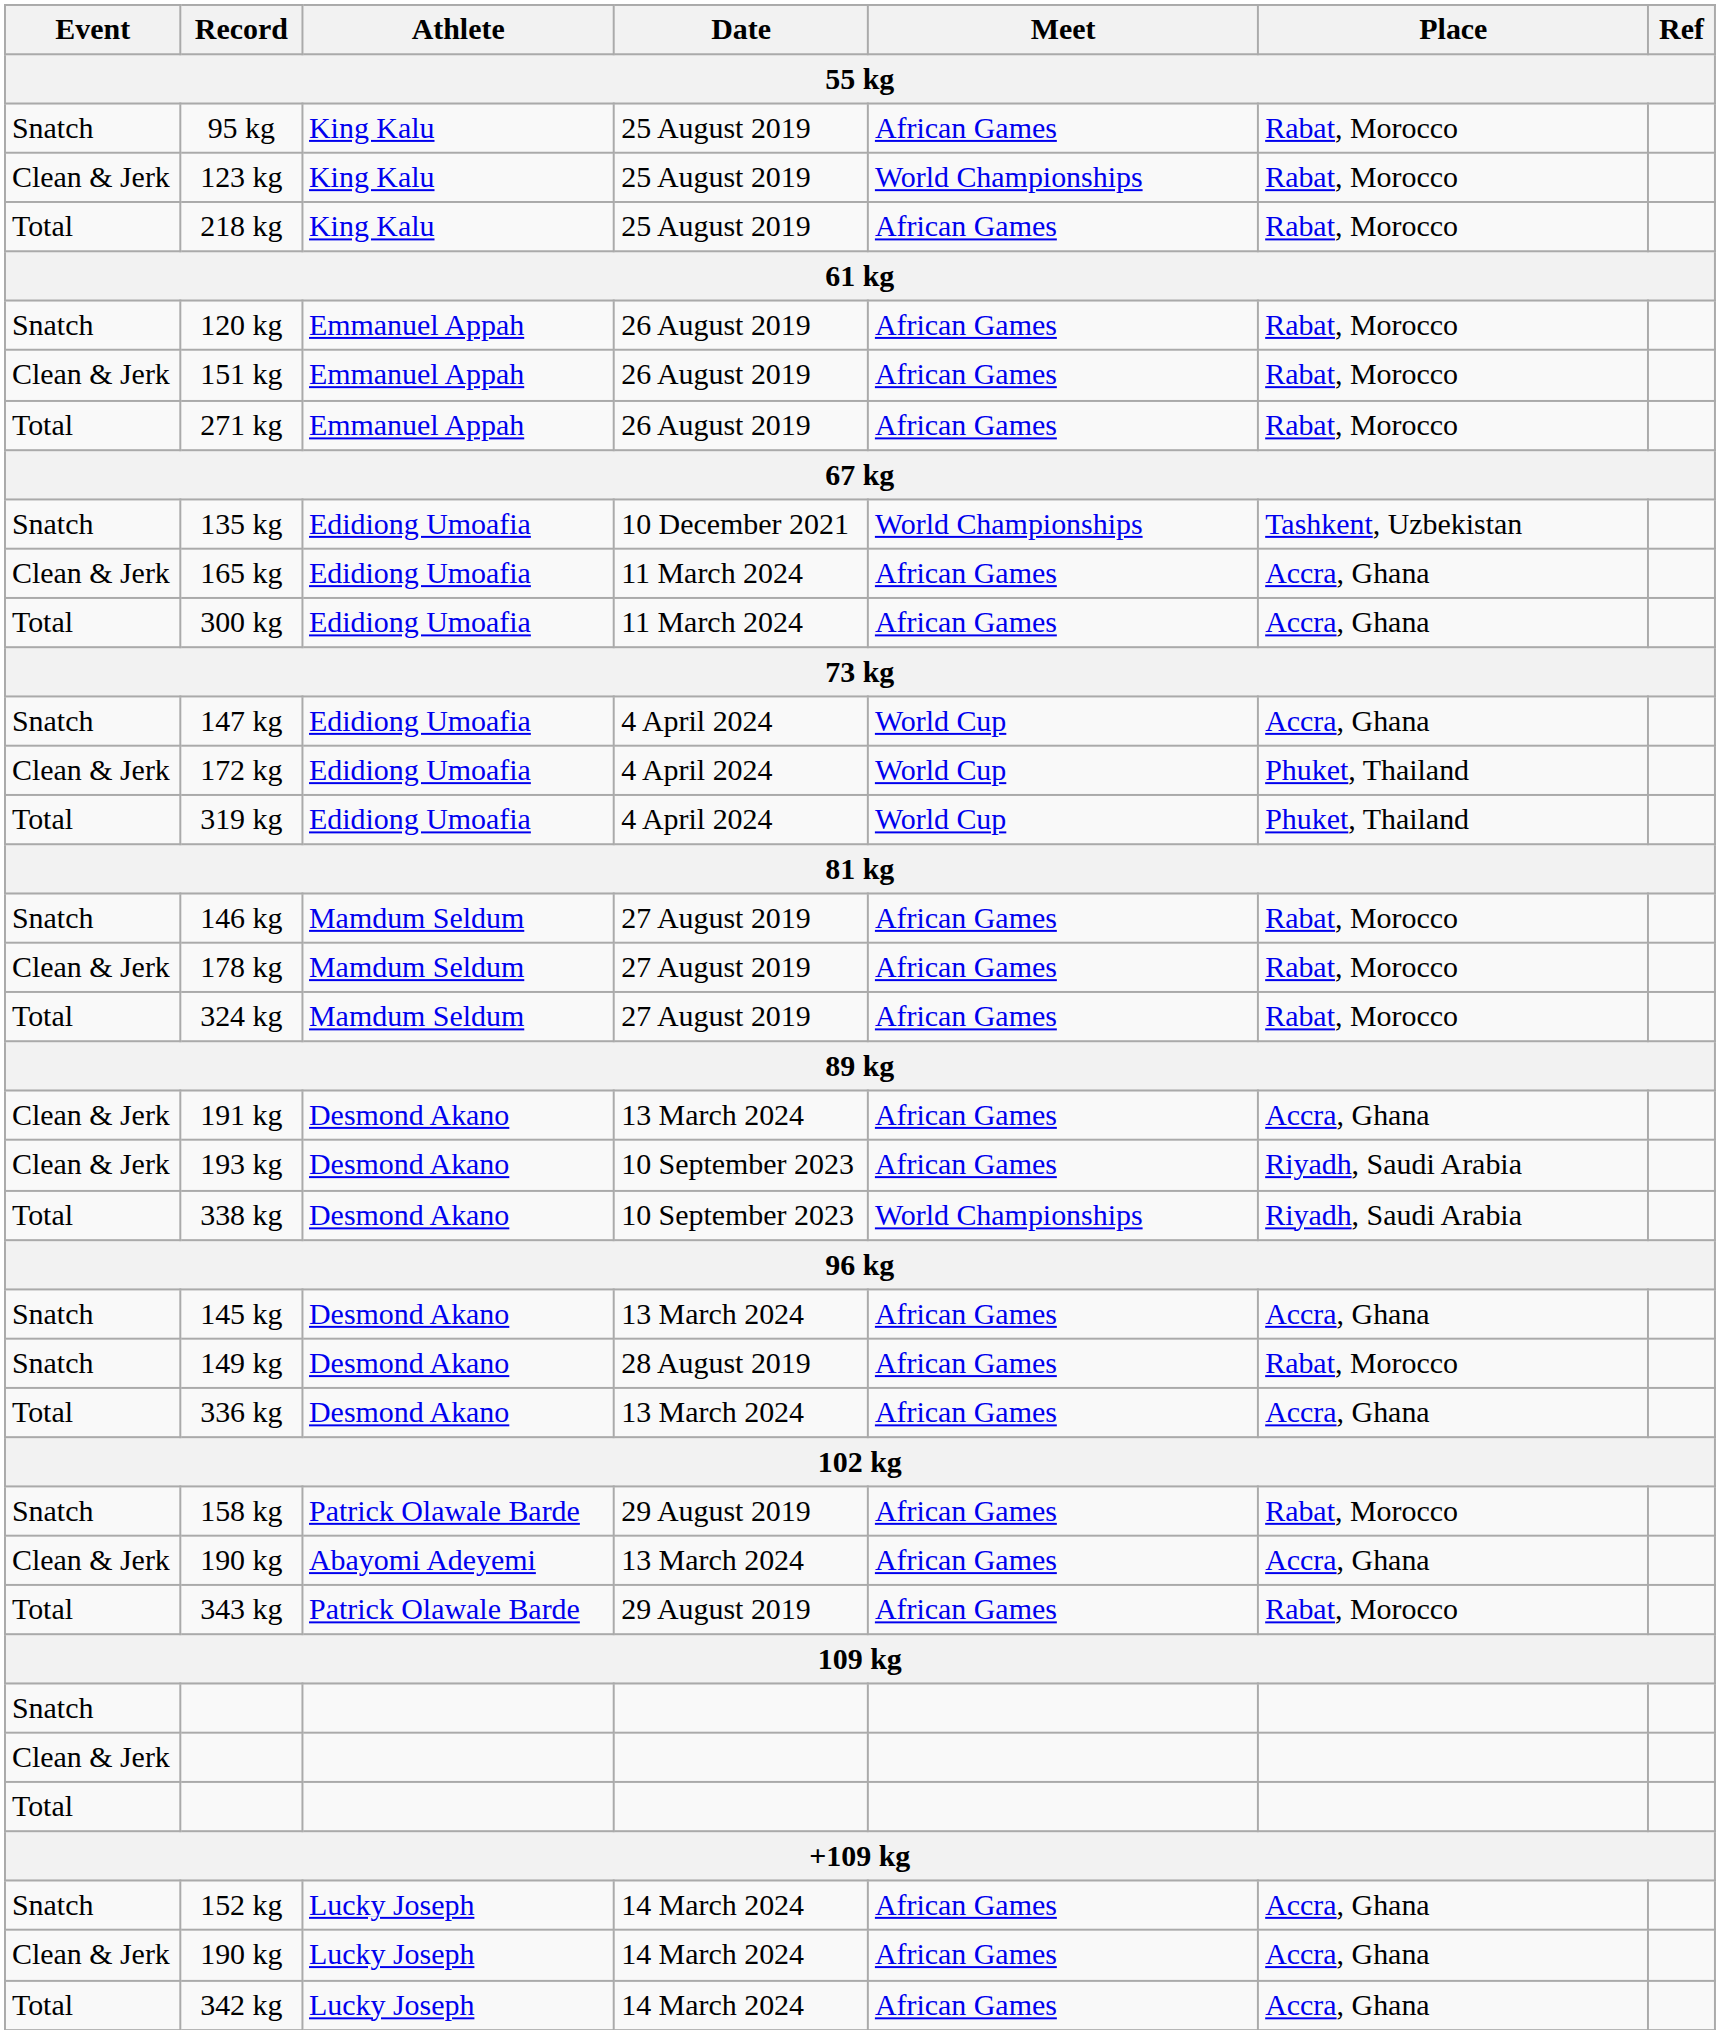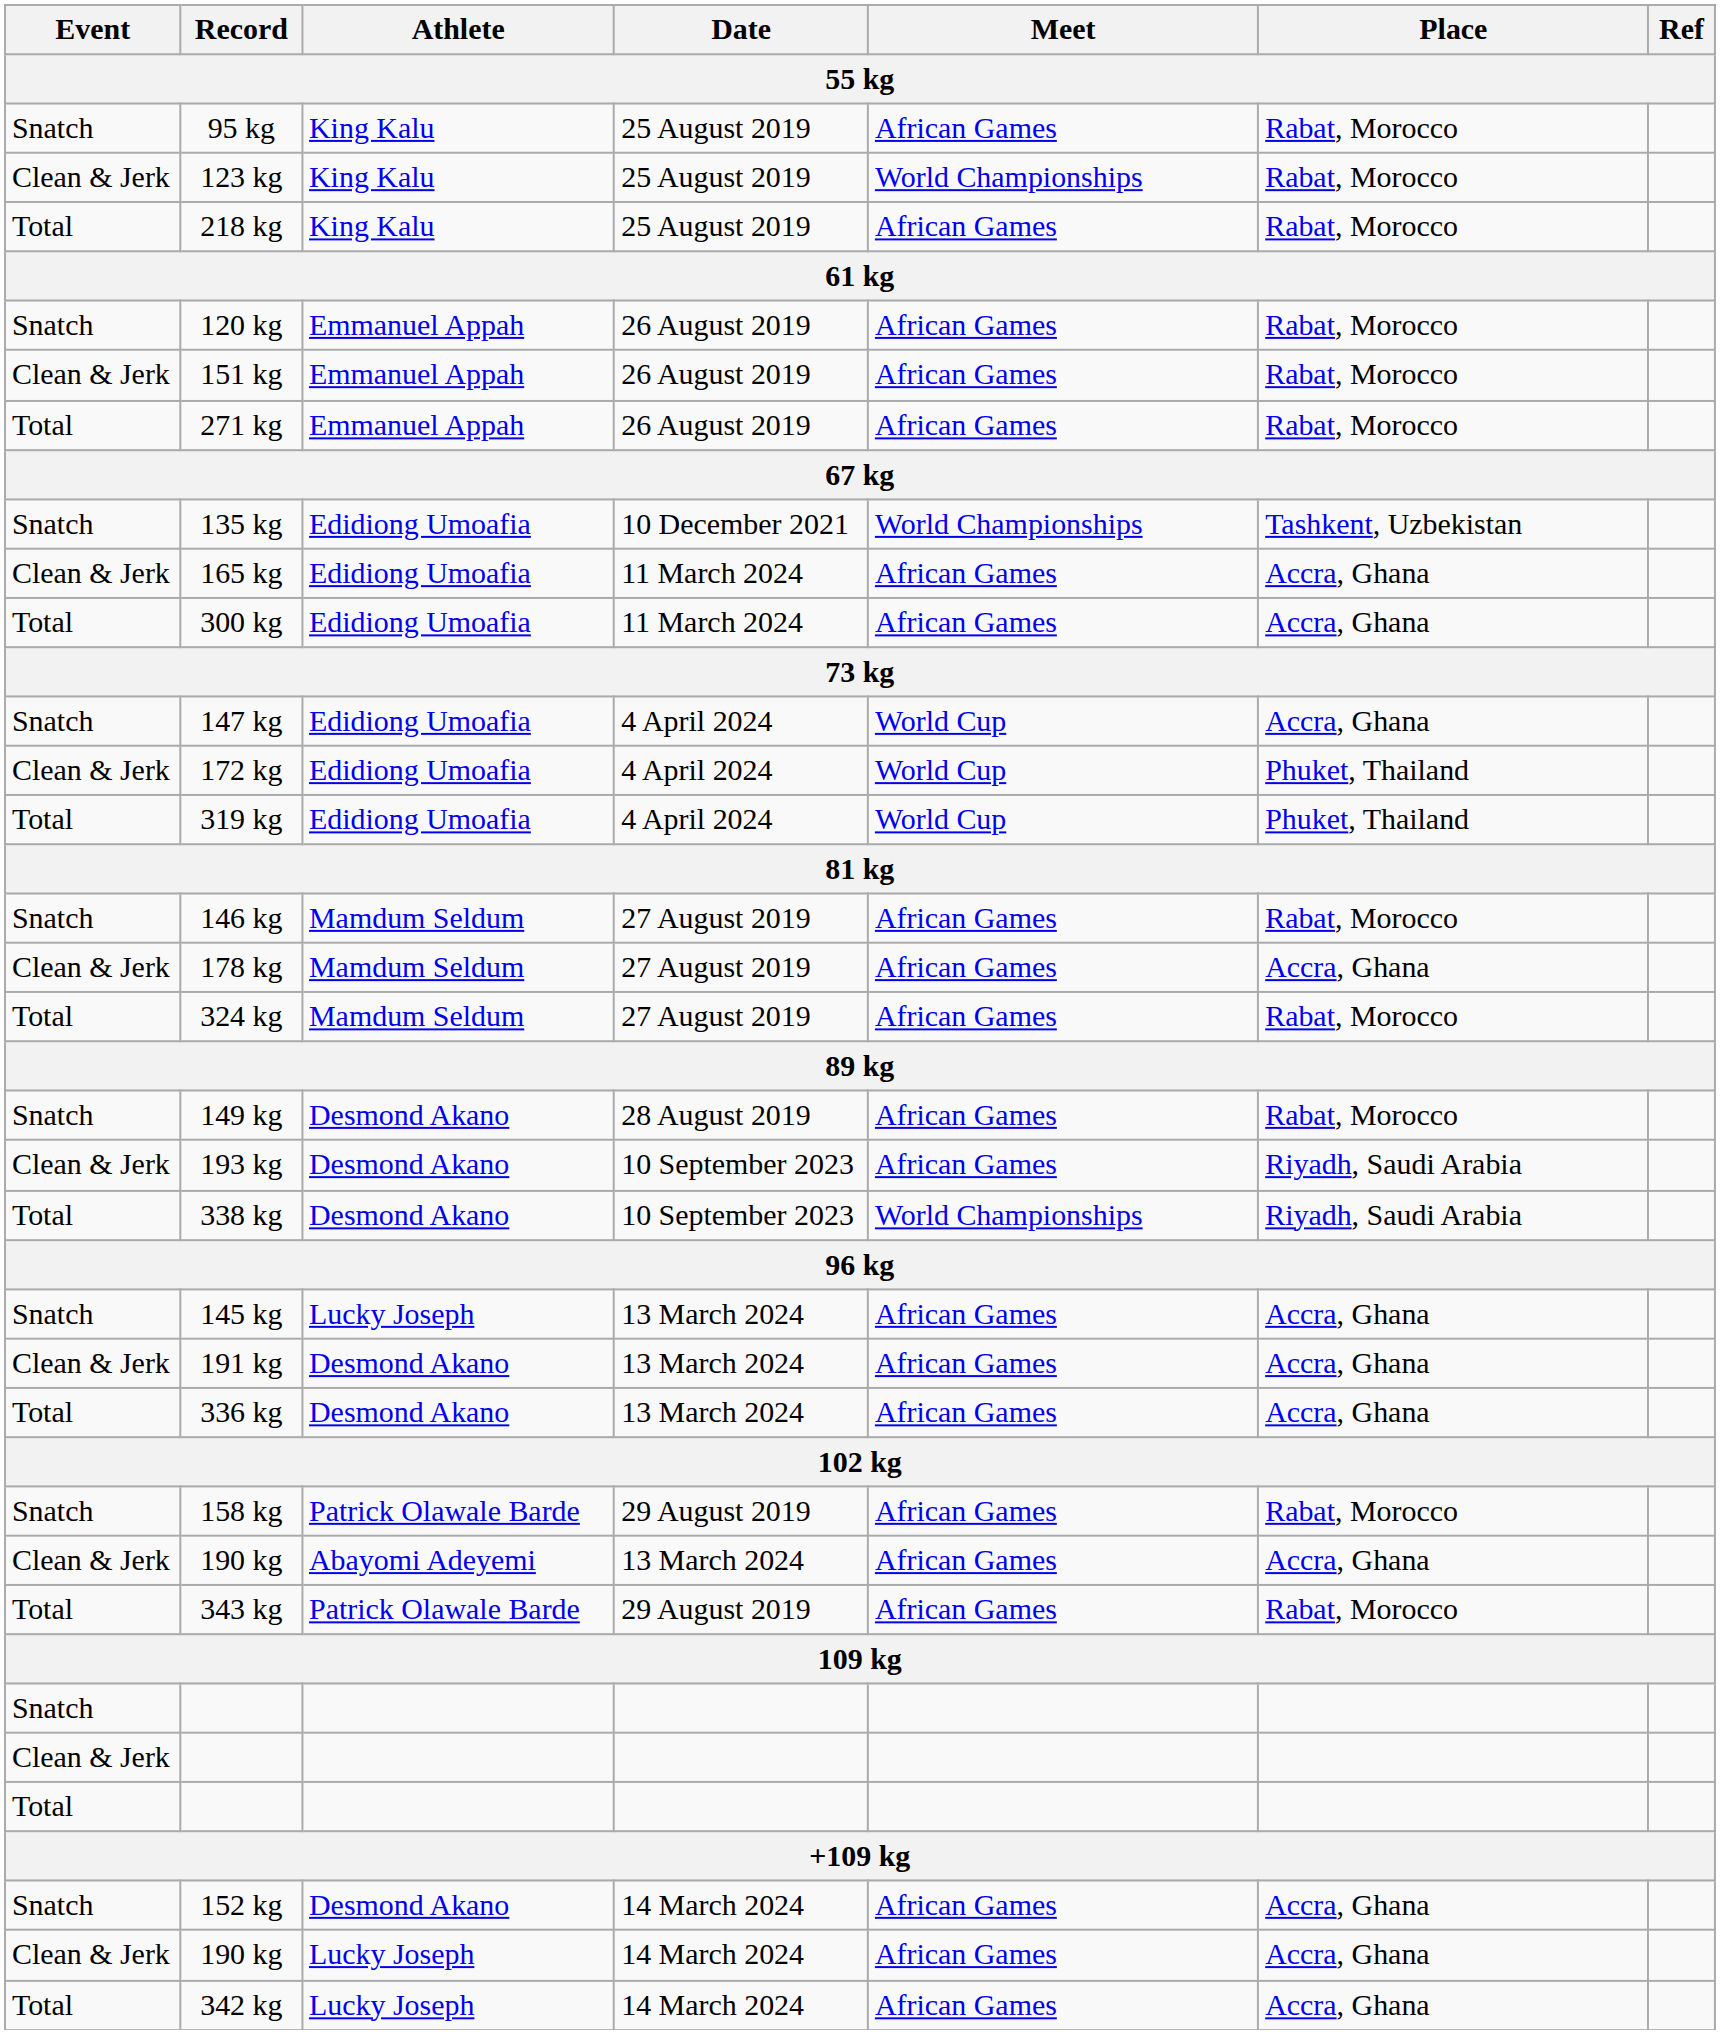178 kg | Place: Rabat, Morocco -> Accra, Ghana
rows swapped: 149 kg <-> 191 kg
145 kg | Athlete: Desmond Akano -> Lucky Joseph
152 kg | Athlete: Lucky Joseph -> Desmond Akano
